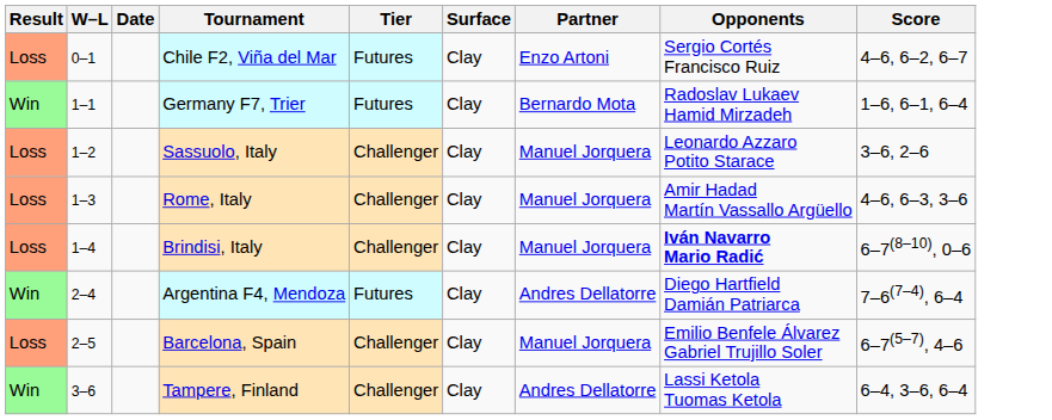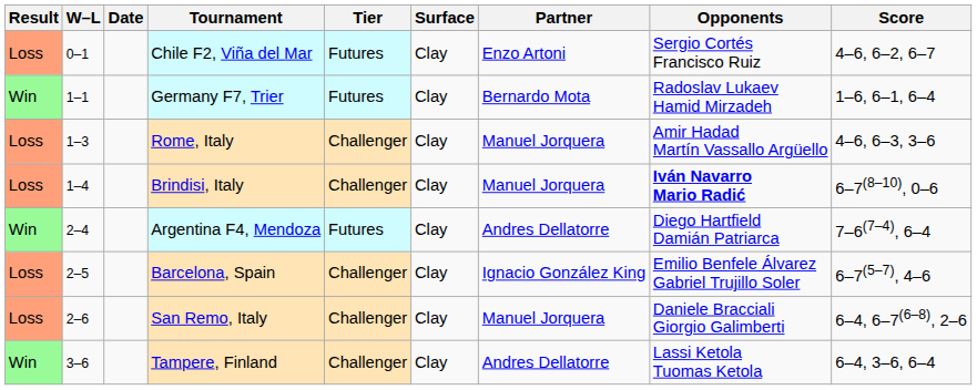- row: Loss | 1–2 | Sassuolo, Italy | Challenger | Clay | Manuel Jorquera | Leonardo Azzaro Potito Starace | 3–6, 2–6
Barcelona, Spain | Partner: Manuel Jorquera -> Ignacio González King
+ row: Loss | 2–6 | San Remo, Italy | Challenger | Clay | Manuel Jorquera | Daniele Bracciali Giorgio Galimberti | 6–4, 6–7(6–8), 2–6
